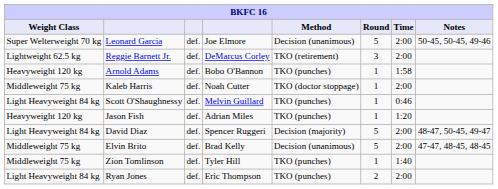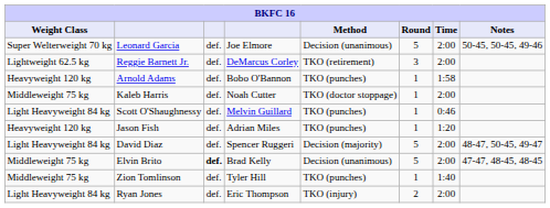Elvin Brito | column 3: normal -> bold
Ryan Jones | Method: TKO (punches) -> TKO (injury)
